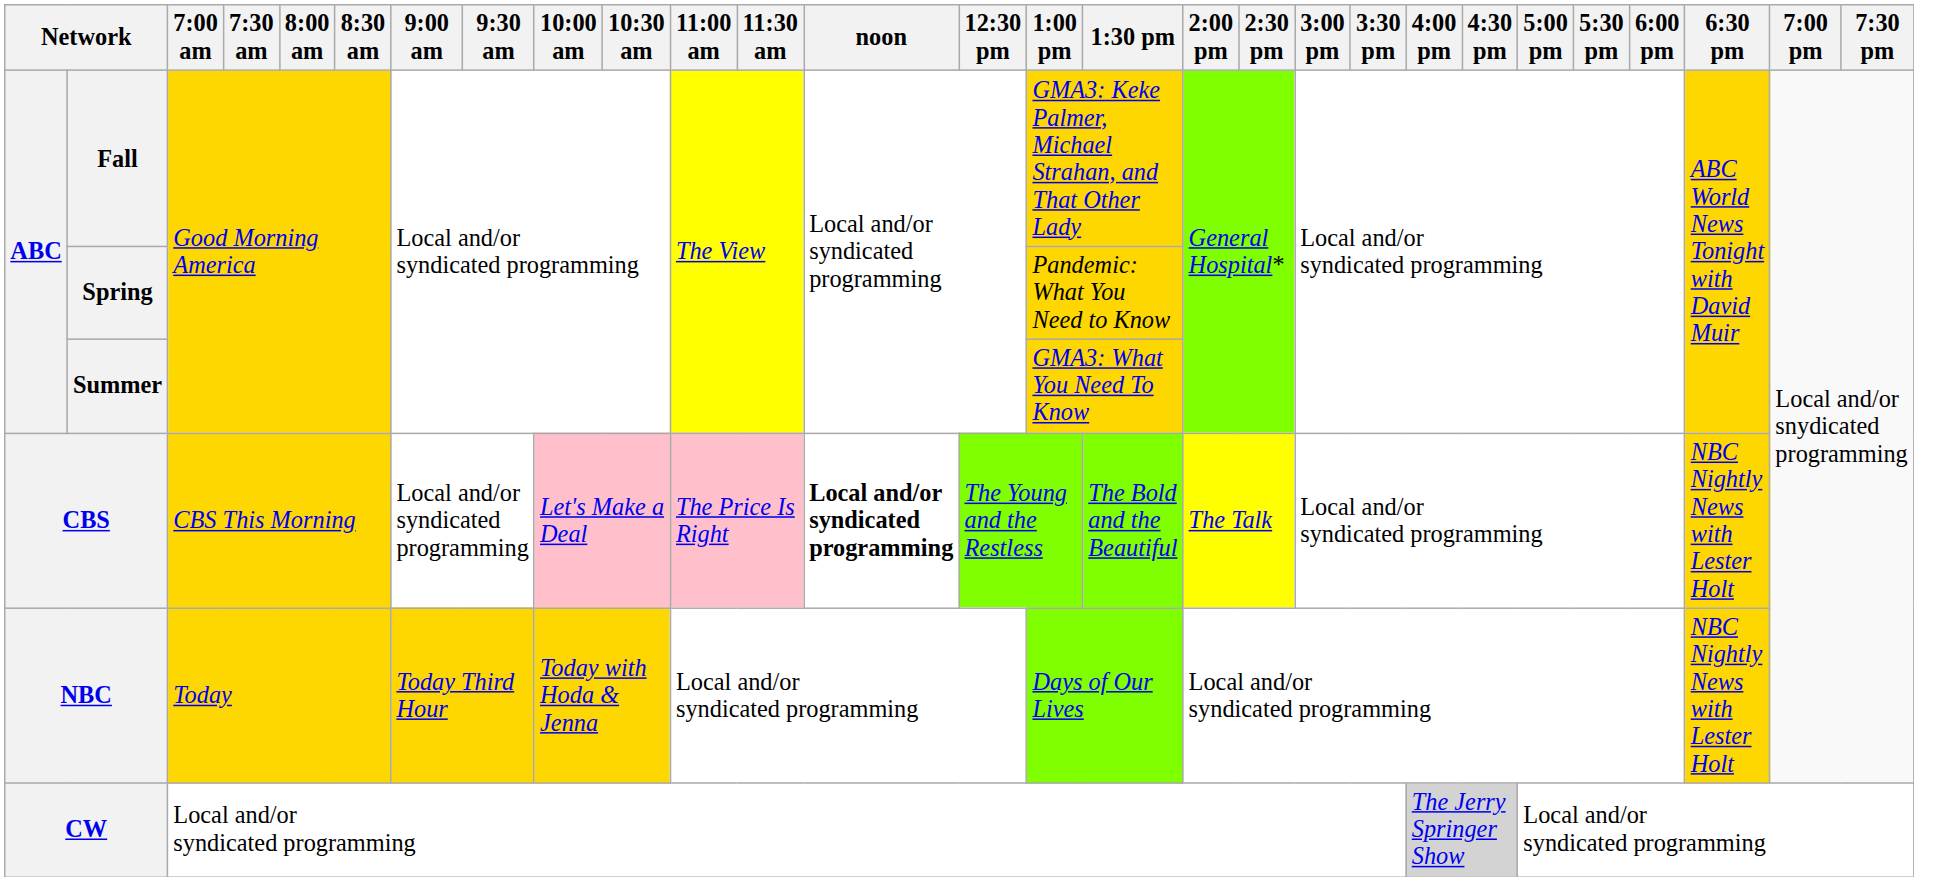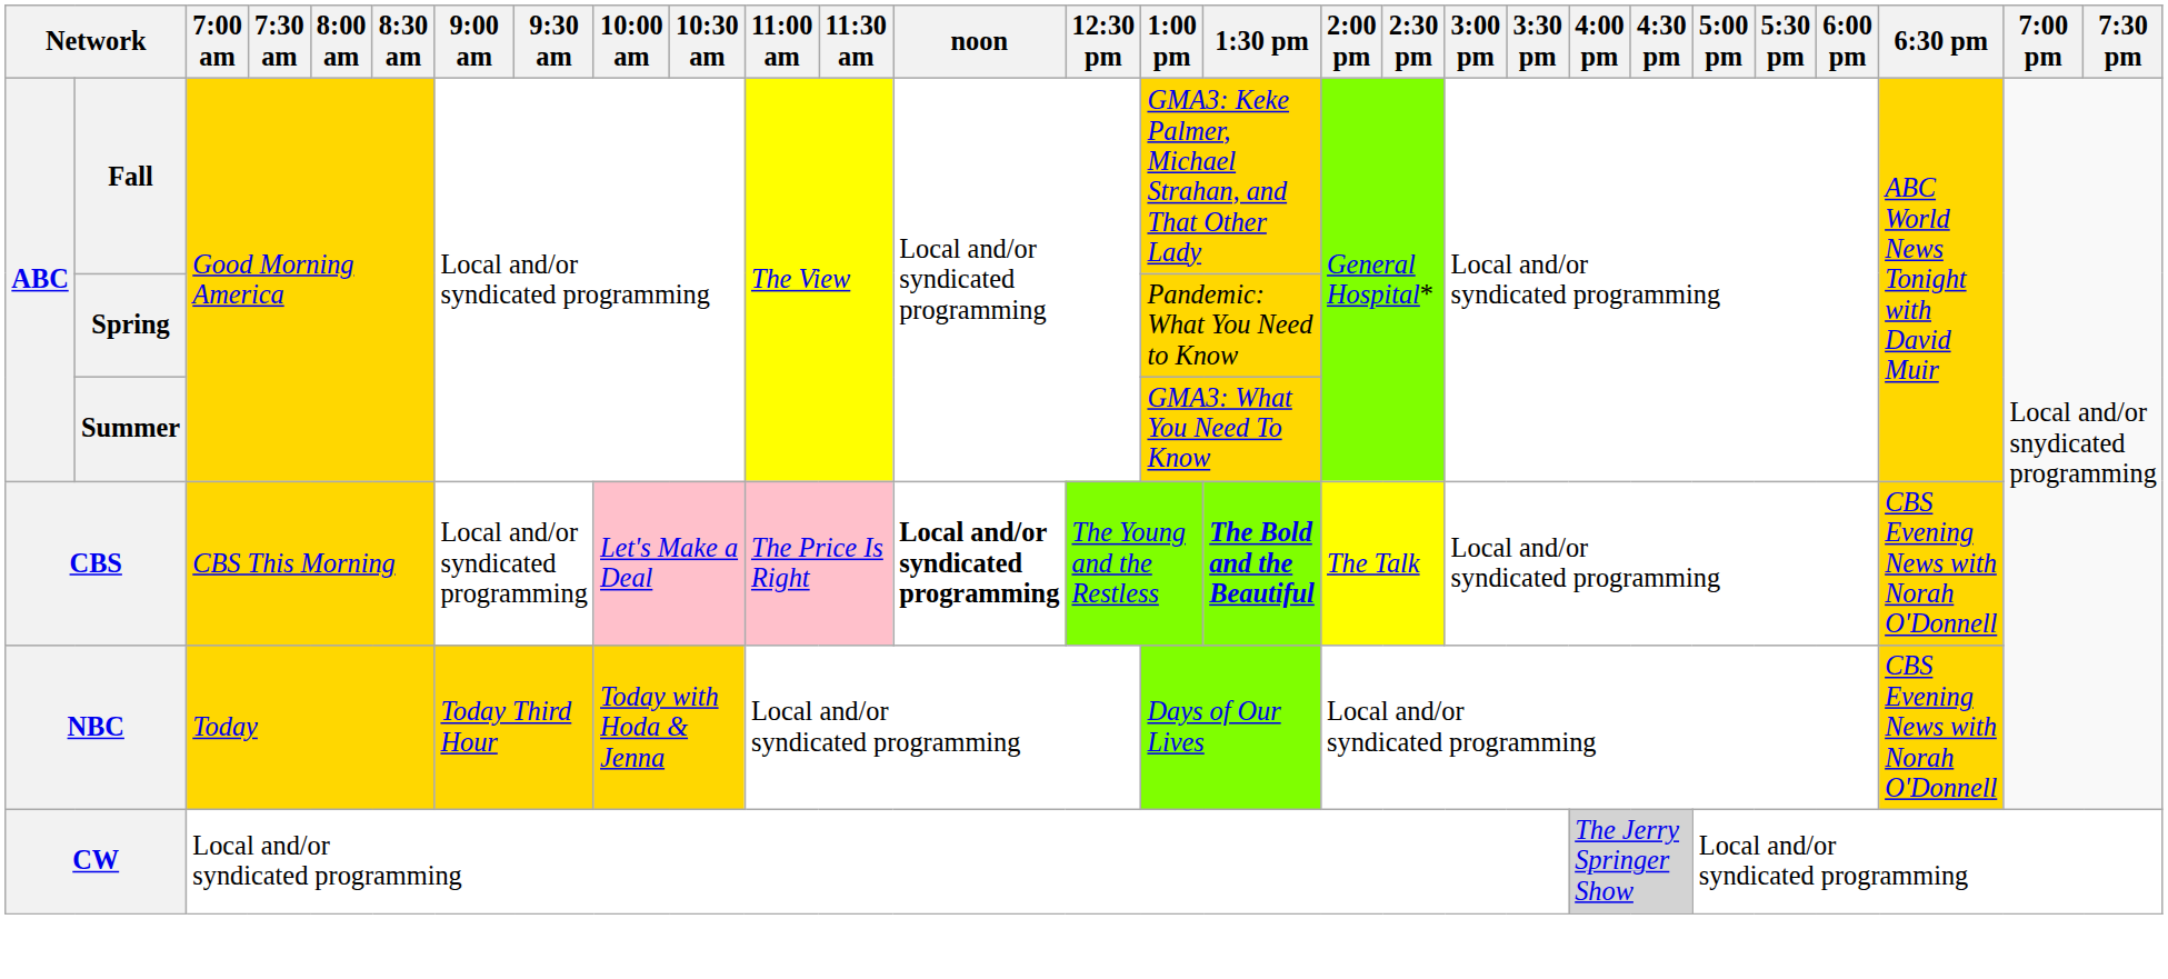CBS | 1:30 pm: normal -> bold
CBS | 6:30 pm: NBC Nightly News with Lester Holt -> CBS Evening News with Norah O'Donnell
NBC | 6:30 pm: NBC Nightly News with Lester Holt -> CBS Evening News with Norah O'Donnell
